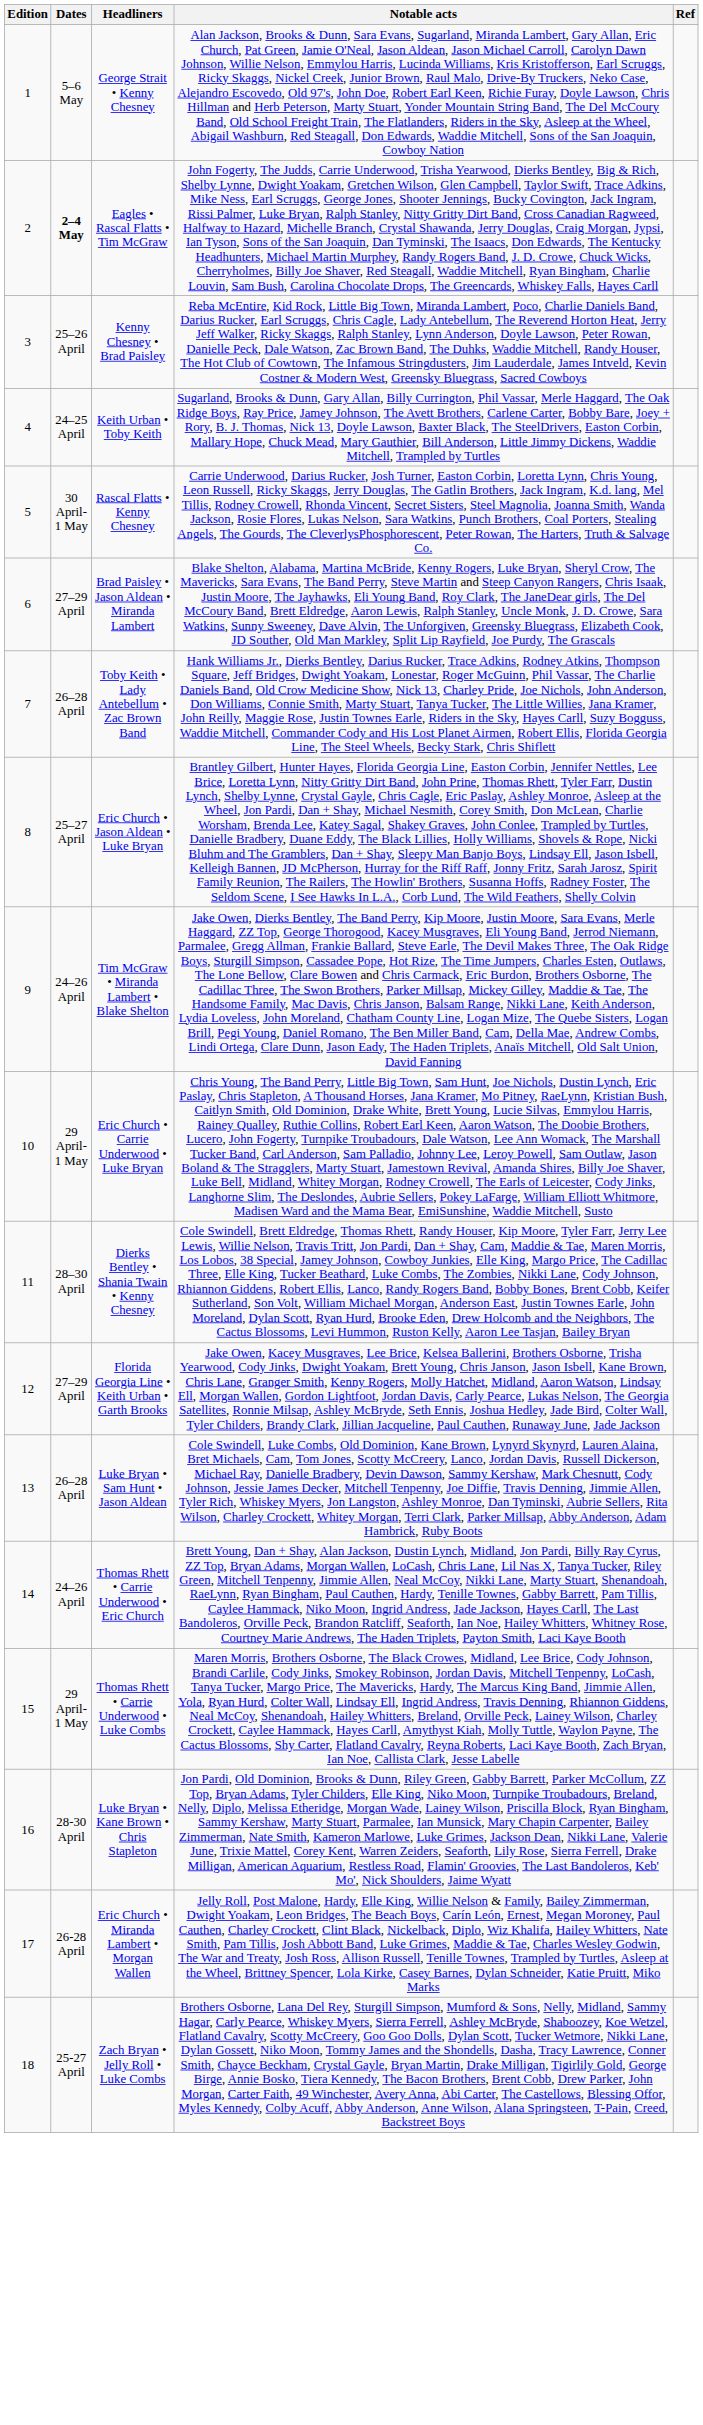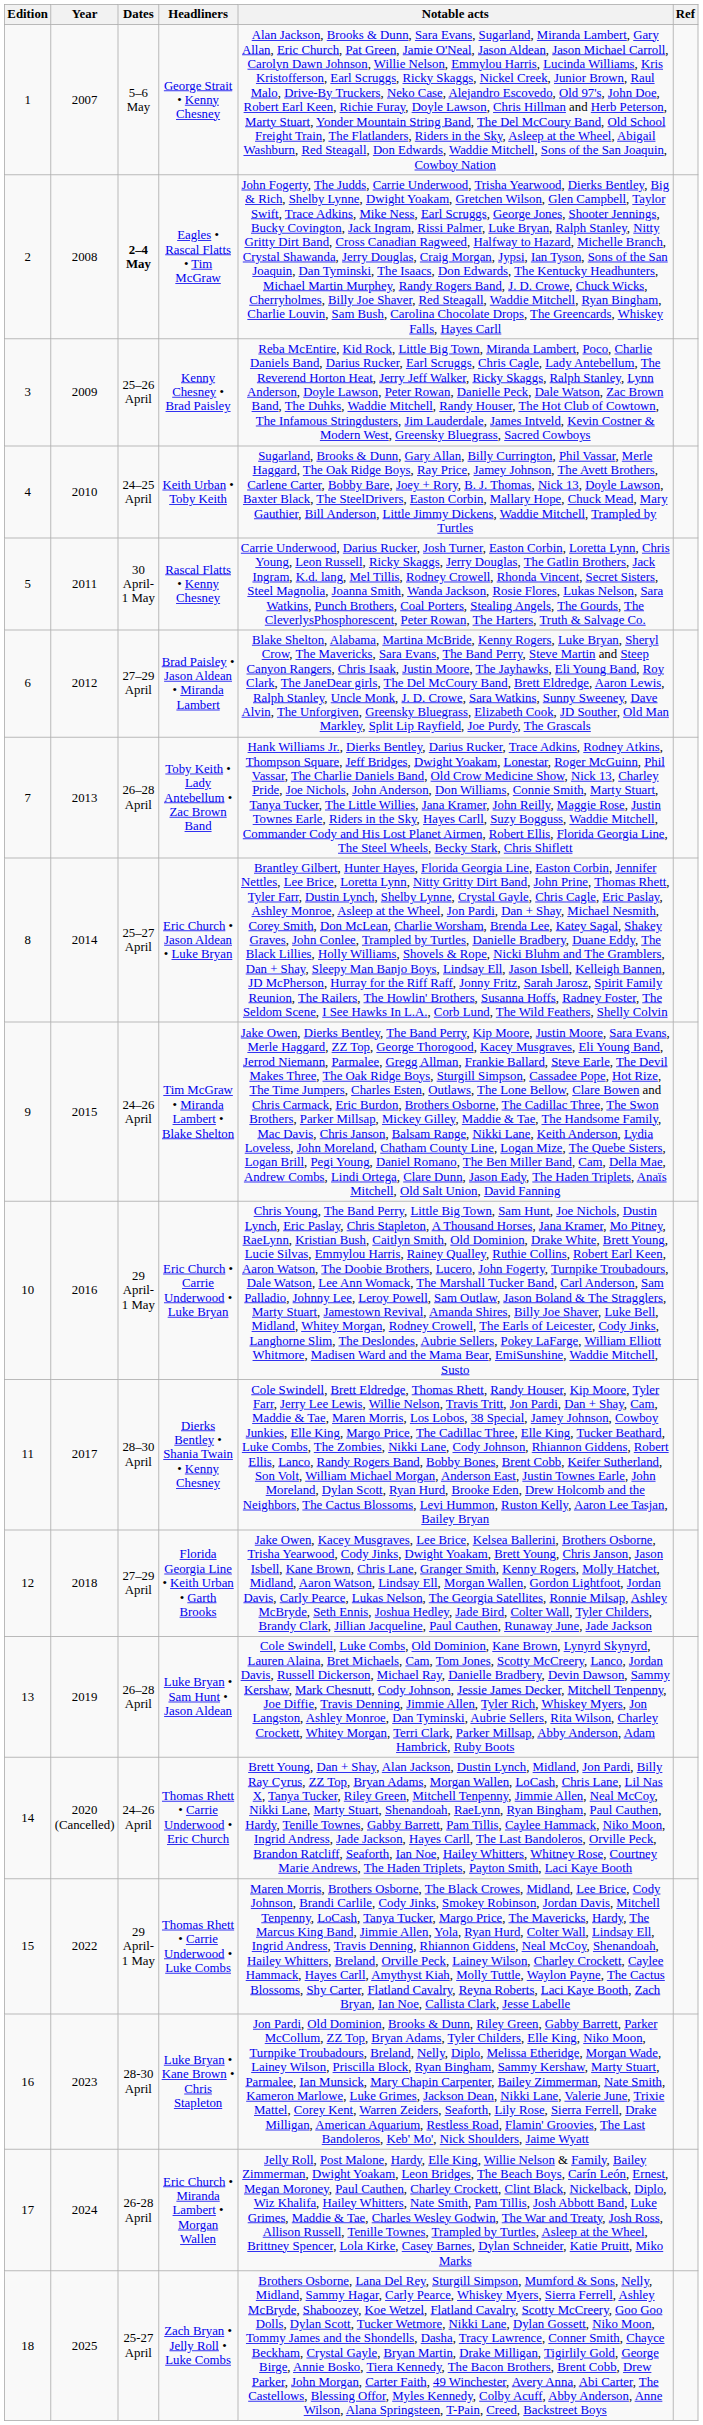+ column: Year | 2007 | 2008 | 2009 | 2010 | 2011 | 2012 | 2013 | 2014 | 2015 | 2016 | 2017 | 2018 | 2019 | 2020 (Cancelled) | 2022 | 2023 | 2024 | 2025
